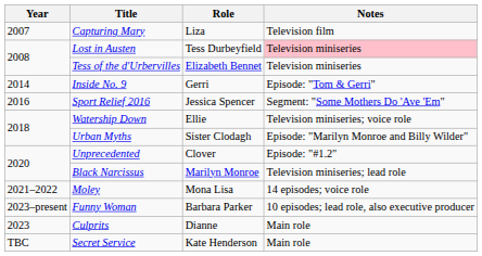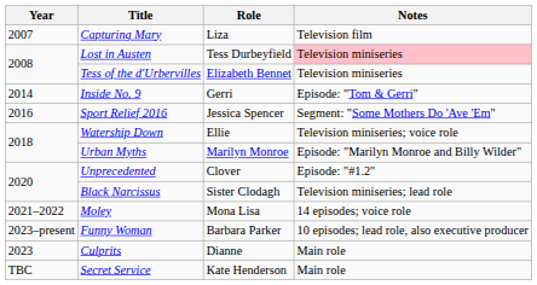Urban Myths | Role: Sister Clodagh -> Marilyn Monroe
Black Narcissus | Role: Marilyn Monroe -> Sister Clodagh
